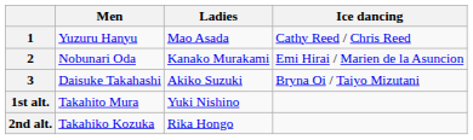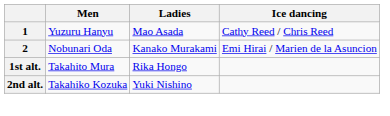- row: 3 | Daisuke Takahashi | Akiko Suzuki | Bryna Oi / Taiyo Mizutani
1st alt. | Ladies: Yuki Nishino -> Rika Hongo
2nd alt. | Ladies: Rika Hongo -> Yuki Nishino
